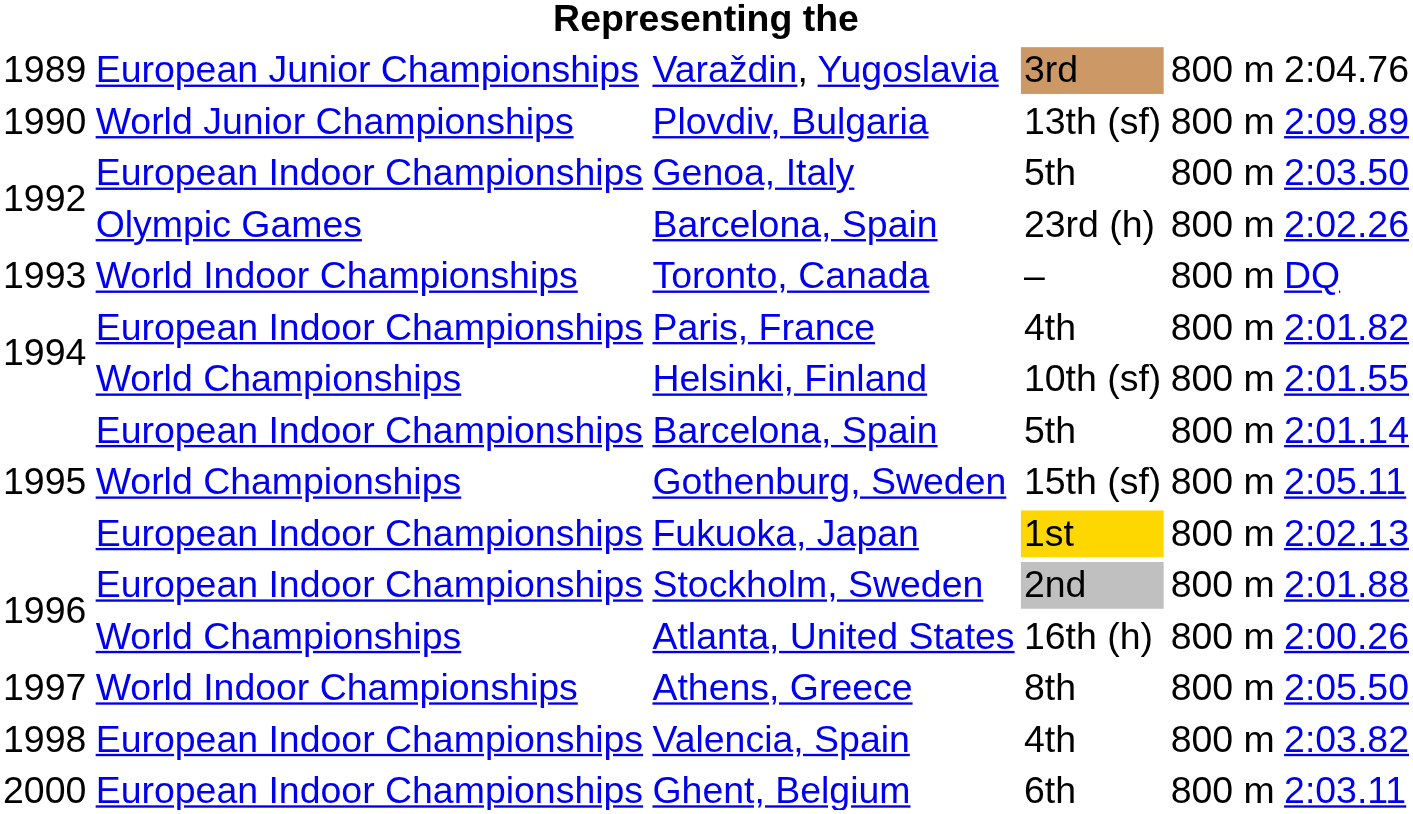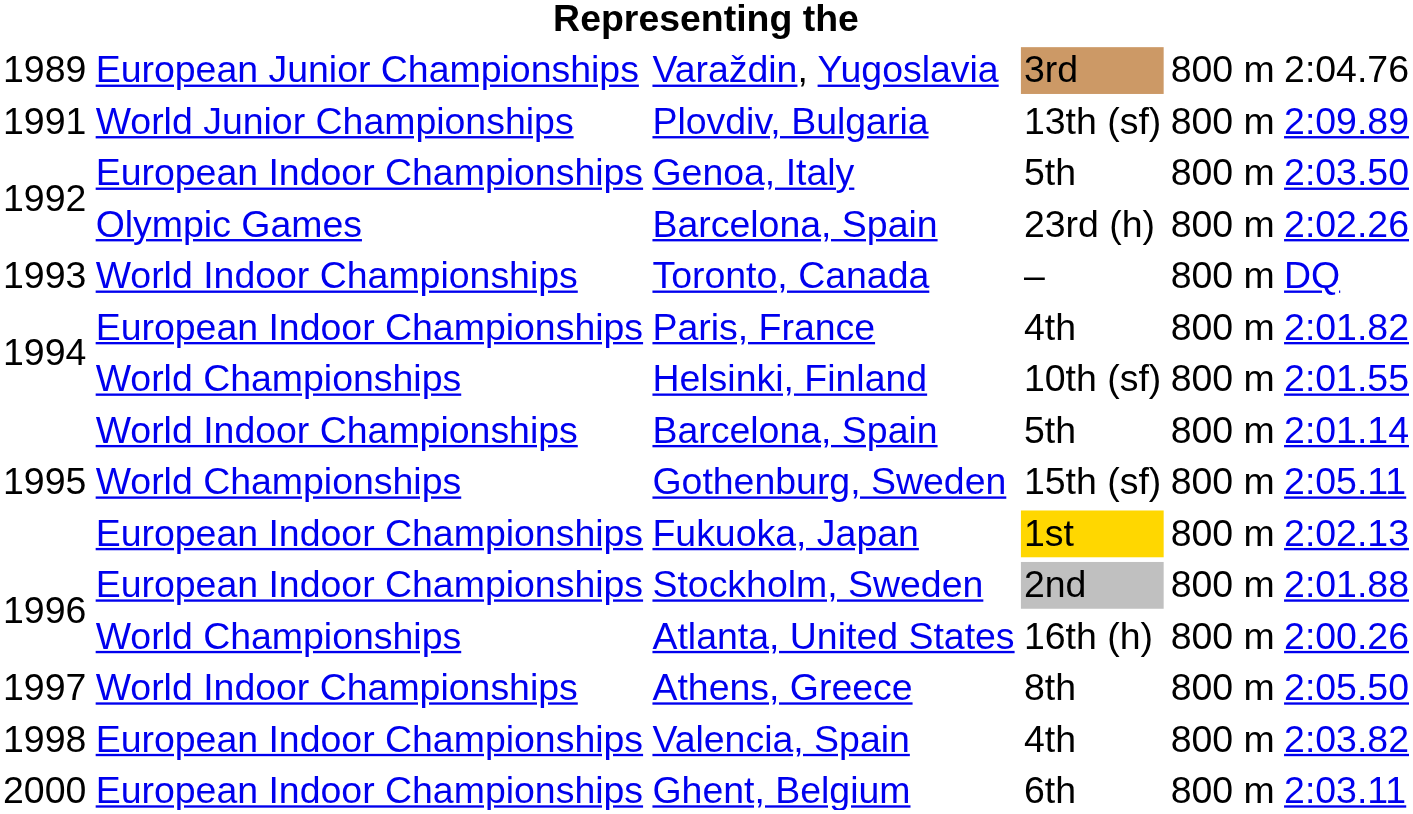Plovdiv, Bulgaria | column 1: 1990 -> 1991
Barcelona, Spain / 5th | column 2: European Indoor Championships -> World Indoor Championships
